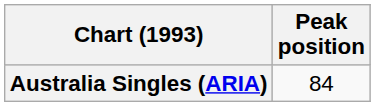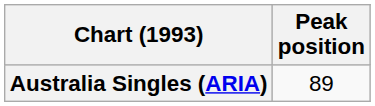Australia Singles (ARIA) | Peak position: 84 -> 89
